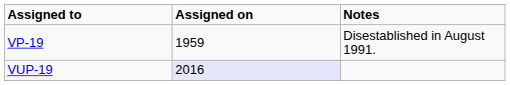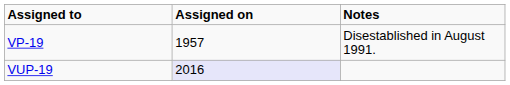VP-19 | Assigned on: 1959 -> 1957
